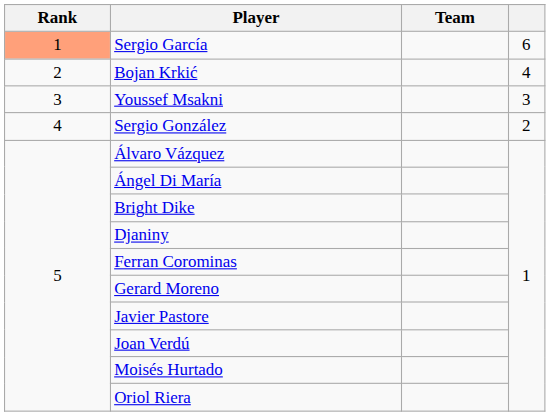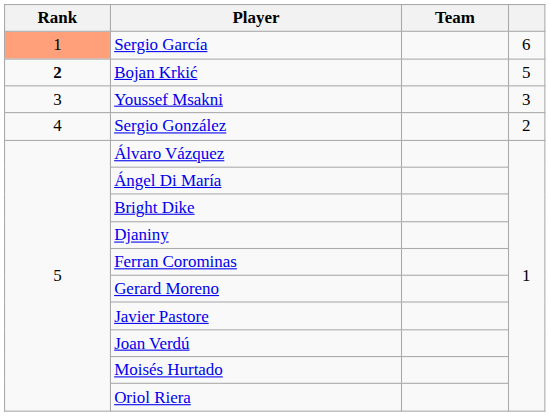Bojan Krkić | Rank: normal -> bold
Bojan Krkić | column 4: 4 -> 5
